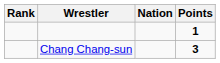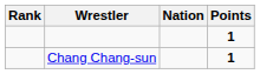Chang Chang-sun | Points: 3 -> 1
